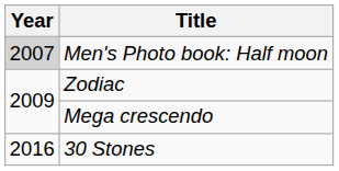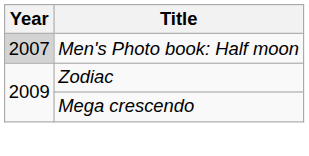- row: 2016 | 30 Stones
